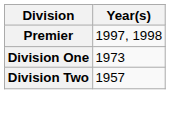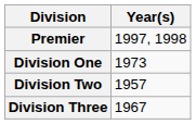+ row: Division Three | 1967
